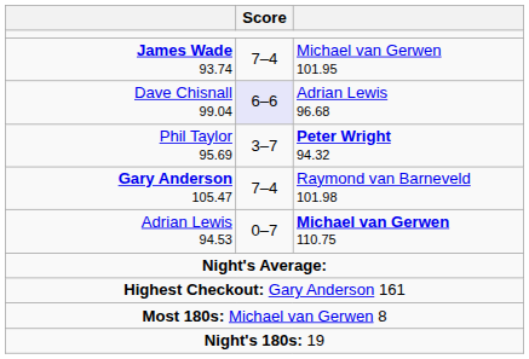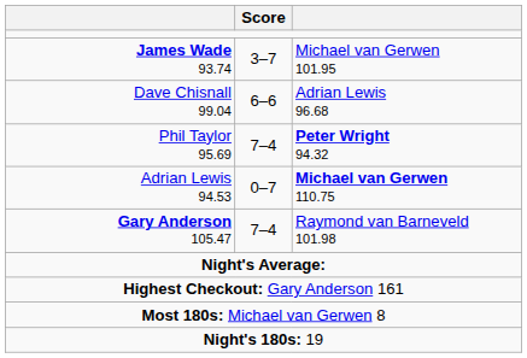James Wade 93.74 | Score: 7–4 -> 3–7
Dave Chisnall 99.04 | Score: lavender background -> no background
Phil Taylor 95.69 | Score: 3–7 -> 7–4
rows swapped: Gary Anderson 105.47 <-> Adrian Lewis 94.53
